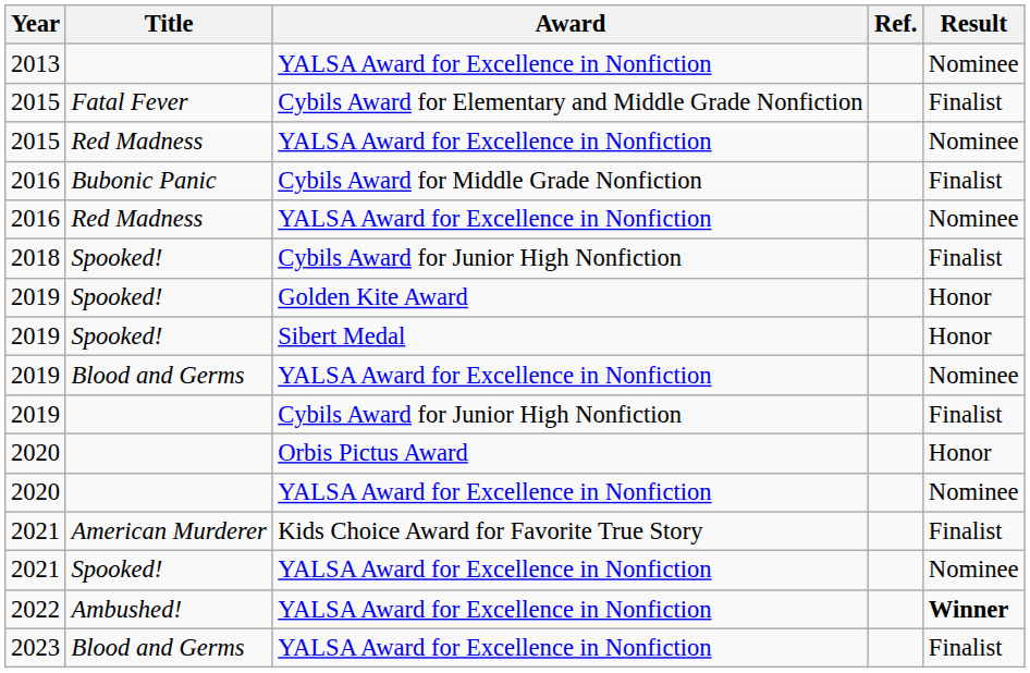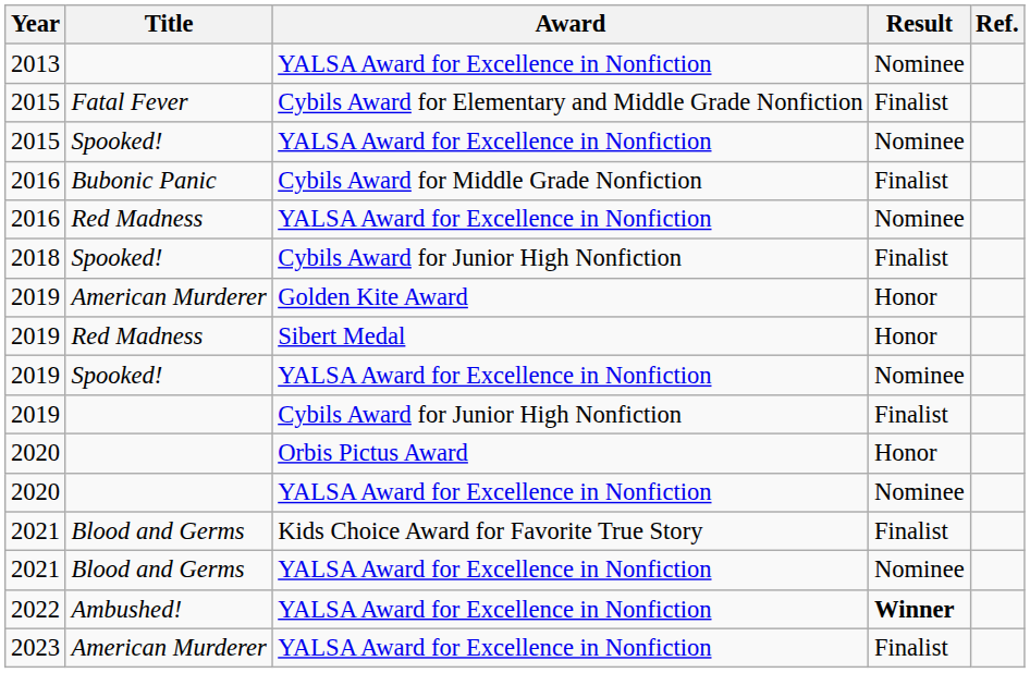columns swapped: Result <-> Ref.
2015 / YALSA Award for Excellence in Nonfiction | Title: Red Madness -> Spooked!
2019 / Golden Kite Award | Title: Spooked! -> American Murderer
2019 / Sibert Medal | Title: Spooked! -> Red Madness
2019 / YALSA Award for Excellence in Nonfiction | Title: Blood and Germs -> Spooked!
2021 / Kids Choice Award for Favorite True Story | Title: American Murderer -> Blood and Germs
2021 / YALSA Award for Excellence in Nonfiction | Title: Spooked! -> Blood and Germs
2023 | Title: Blood and Germs -> American Murderer
